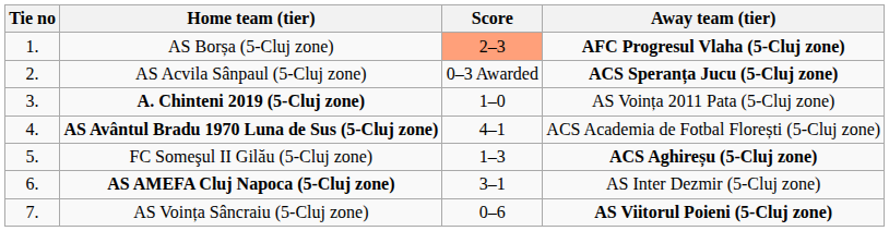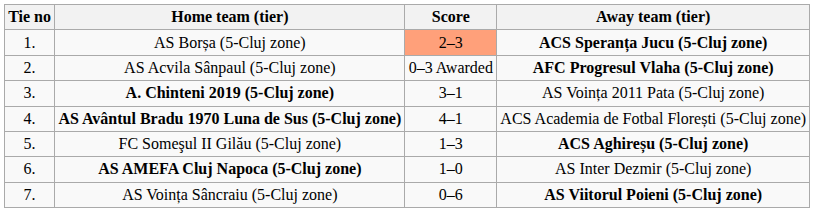AS Borșa (5-Cluj zone) | Away team (tier): AFC Progresul Vlaha (5-Cluj zone) -> ACS Speranța Jucu (5-Cluj zone)
AS Acvila Sânpaul (5-Cluj zone) | Away team (tier): ACS Speranța Jucu (5-Cluj zone) -> AFC Progresul Vlaha (5-Cluj zone)
A. Chinteni 2019 (5-Cluj zone) | Score: 1–0 -> 3–1
AS AMEFA Cluj Napoca (5-Cluj zone) | Score: 3–1 -> 1–0
